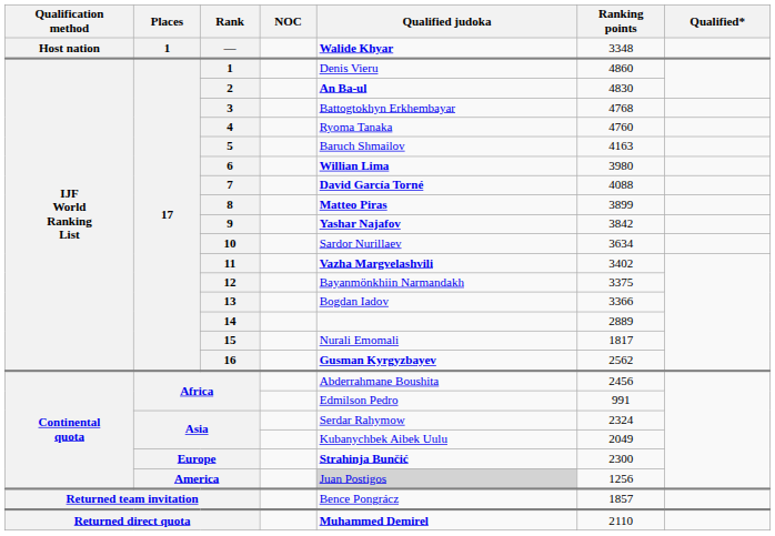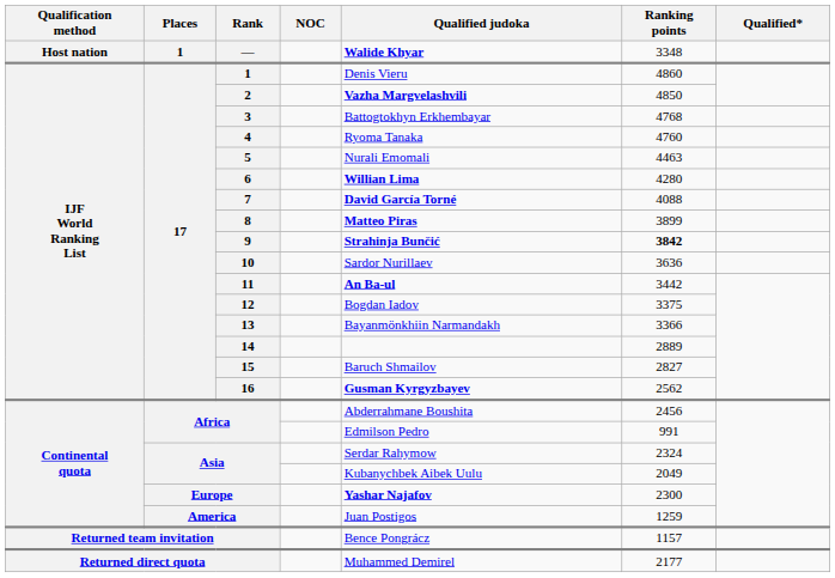2 | Qualified judoka: An Ba-ul -> Vazha Margvelashvili
2 | Ranking points: 4830 -> 4850
5 | Qualified judoka: Baruch Shmailov -> Nurali Emomali
5 | Ranking points: 4163 -> 4463
6 | Ranking points: 3980 -> 4280
9 | Qualified judoka: Yashar Najafov -> Strahinja Bunčić
9 | Ranking points: normal -> bold
10 | Ranking points: 3634 -> 3636
11 | Qualified judoka: Vazha Margvelashvili -> An Ba-ul
11 | Ranking points: 3402 -> 3442
12 | Qualified judoka: Bayanmönkhiin Narmandakh -> Bogdan Iadov
13 | Qualified judoka: Bogdan Iadov -> Bayanmönkhiin Narmandakh
15 | Qualified judoka: Nurali Emomali -> Baruch Shmailov
15 | Ranking points: 1817 -> 2827
Europe | Qualified judoka: Strahinja Bunčić -> Yashar Najafov
America | Qualified judoka: lightgrey background -> no background
America | Ranking points: 1256 -> 1259
Returned team invitation | Ranking points: 1857 -> 1157
Returned direct quota | Qualified judoka: bold -> normal
Returned direct quota | Ranking points: 2110 -> 2177
